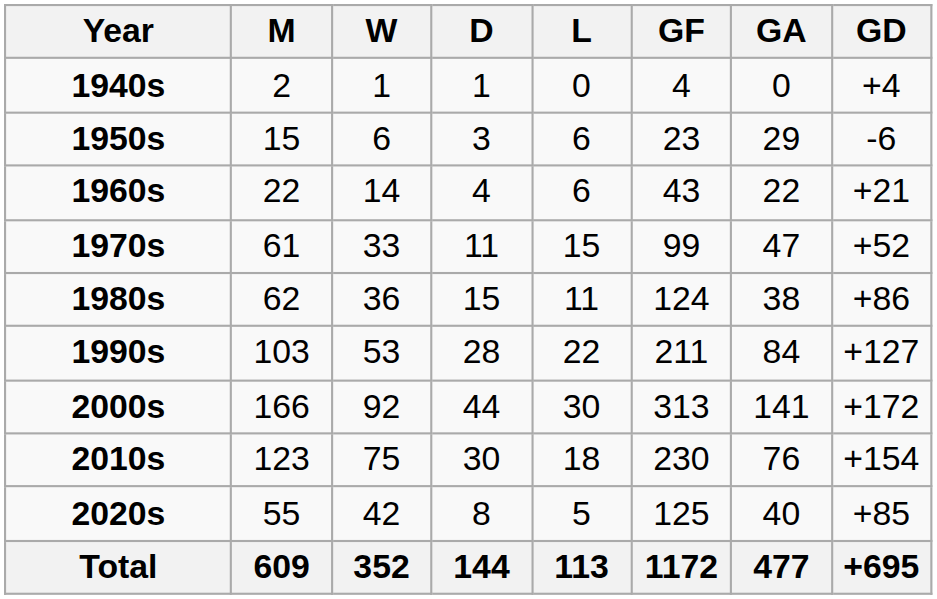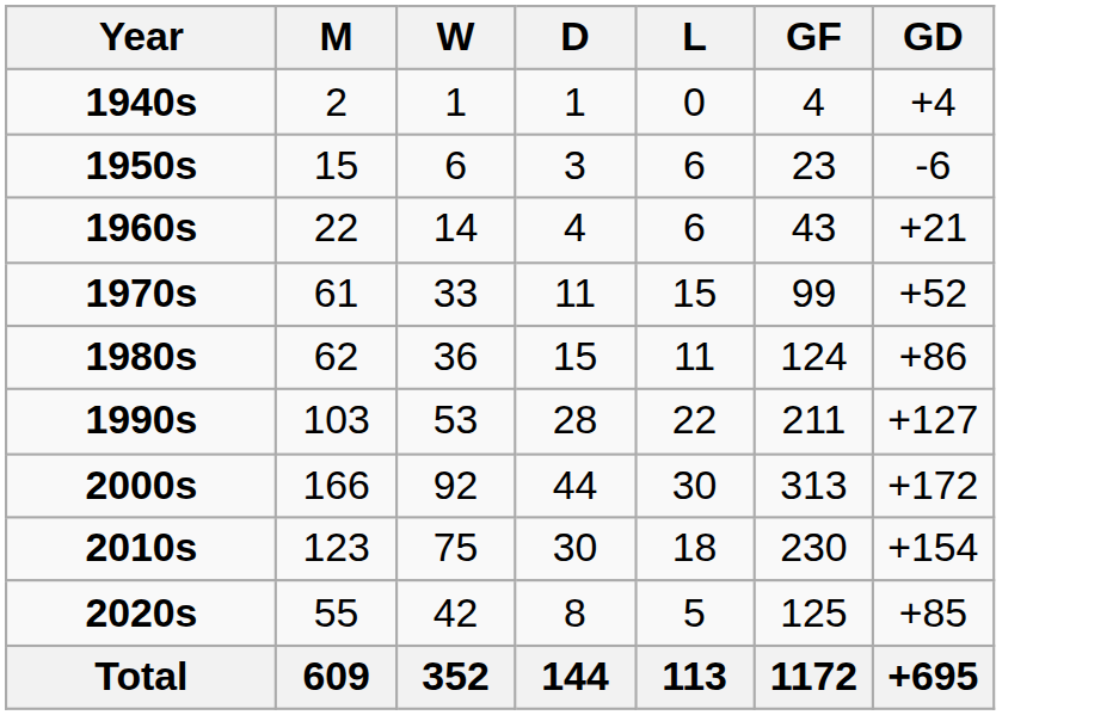- column: GA | 0 | 29 | 22 | 47 | 38 | 84 | 141 | 76 | 40 | 477
